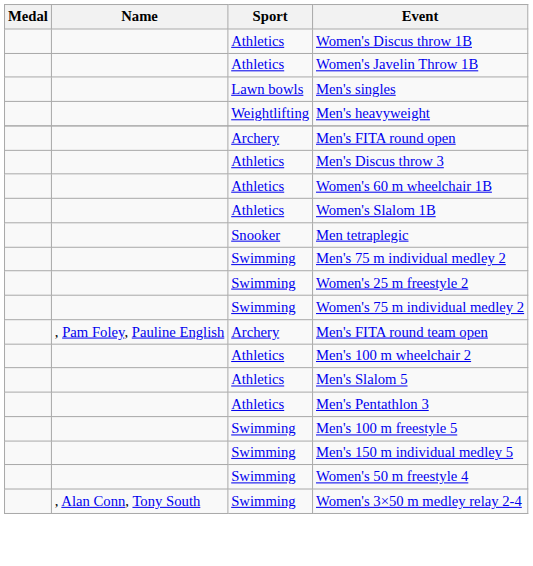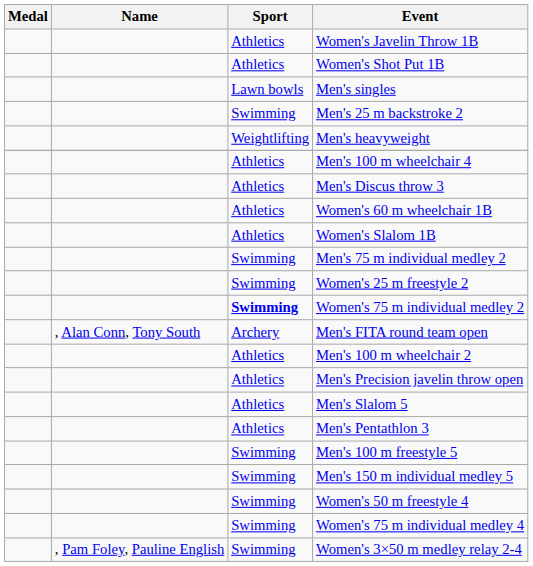- row: Athletics | Women's Discus throw 1B
+ row: Athletics | Women's Shot Put 1B
+ row: Swimming | Men's 25 m backstroke 2
- row: Archery | Men's FITA round open
+ row: Athletics | Men's 100 m wheelchair 4
- row: Snooker | Men tetraplegic
Women's 75 m individual medley 2 | Sport: normal -> bold
Men's FITA round team open | Name: , Pam Foley, Pauline English -> , Alan Conn, Tony South
+ row: Athletics | Men's Precision javelin throw open
+ row: Swimming | Women's 75 m individual medley 4
Women's 3×50 m medley relay 2-4 | Name: , Alan Conn, Tony South -> , Pam Foley, Pauline English
